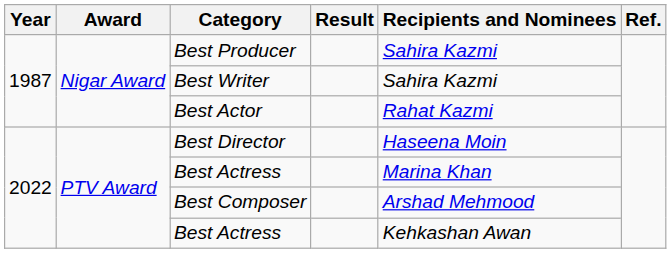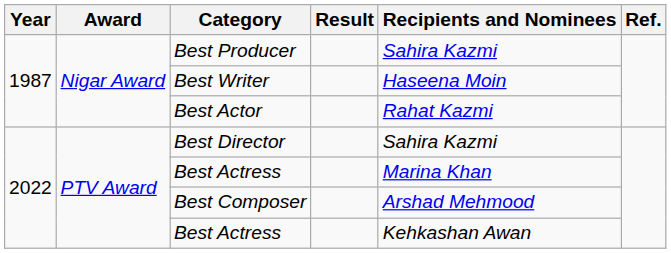Best Writer | Recipients and Nominees: Sahira Kazmi -> Haseena Moin
Best Director | Recipients and Nominees: Haseena Moin -> Sahira Kazmi
